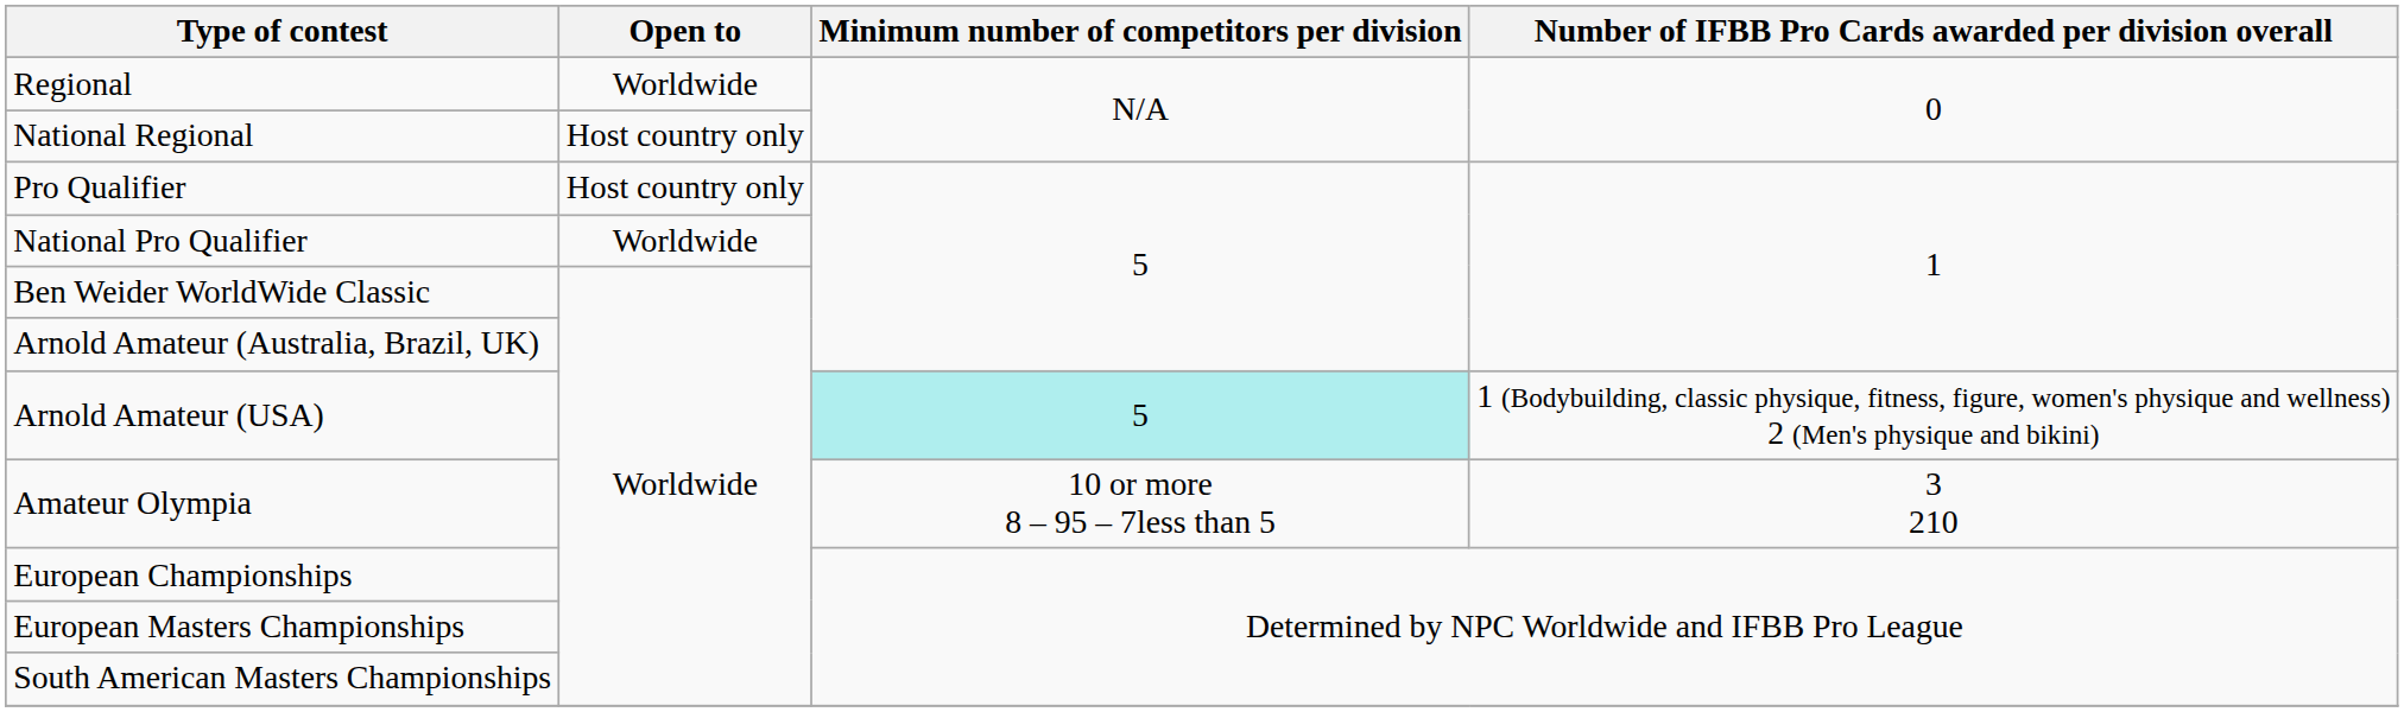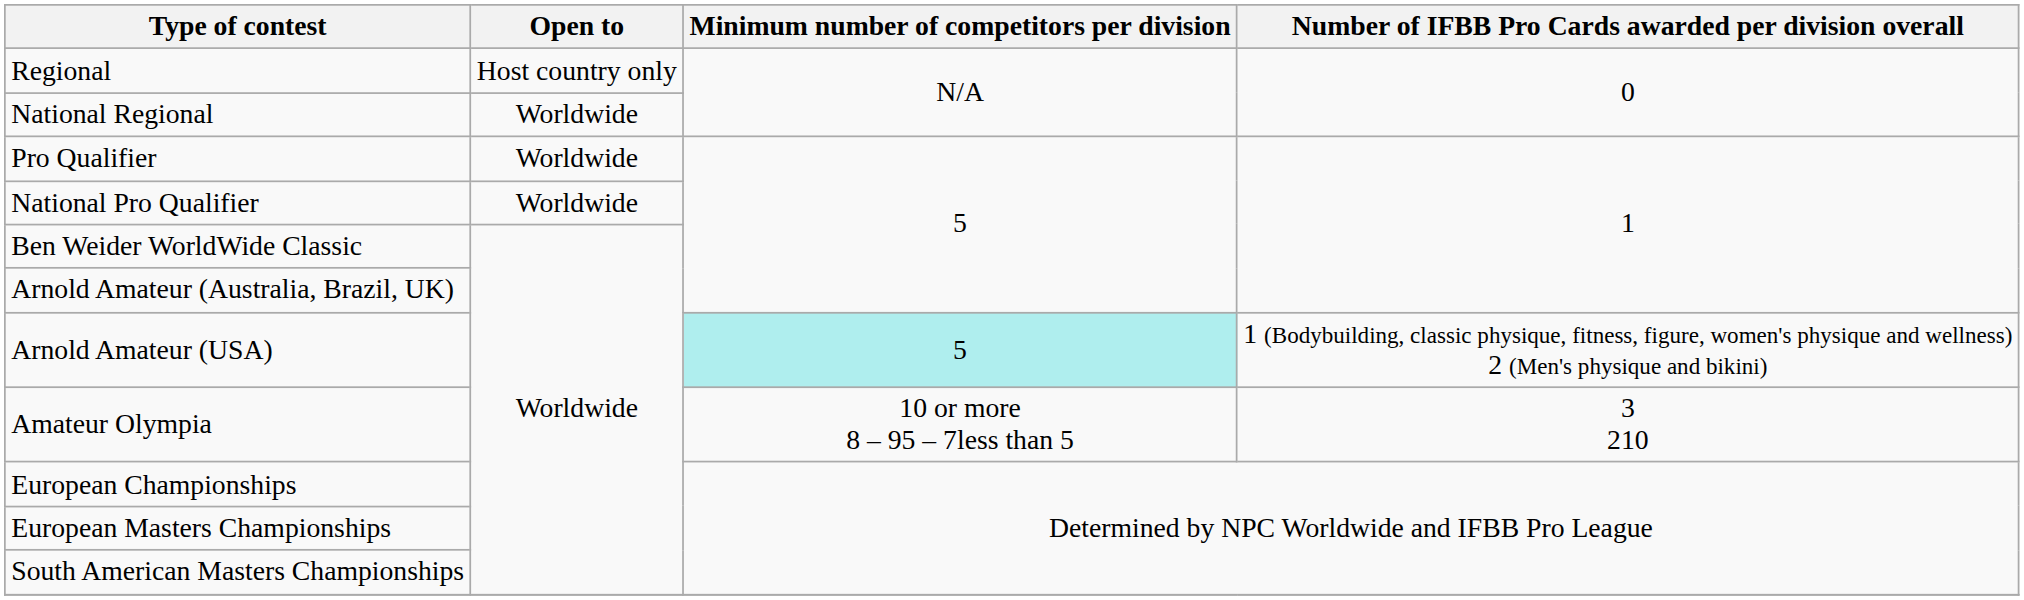Regional | Open to: Worldwide -> Host country only
National Regional | Open to: Host country only -> Worldwide
Pro Qualifier | Open to: Host country only -> Worldwide
